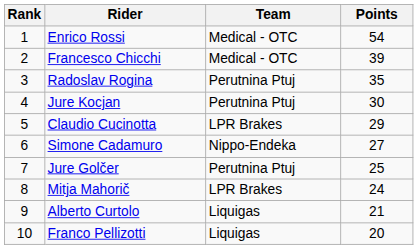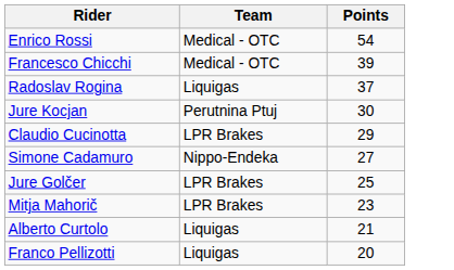- column: Rank | 1 | 2 | 3 | 4 | 5 | 6 | 7 | 8 | 9 | 10
Radoslav Rogina | Team: Perutnina Ptuj -> Liquigas
Radoslav Rogina | Points: 35 -> 37
Jure Golčer | Team: Perutnina Ptuj -> LPR Brakes
Mitja Mahorič | Points: 24 -> 23
